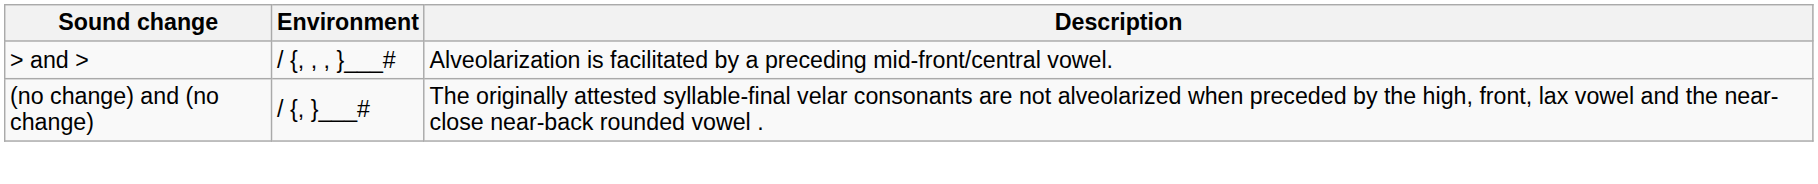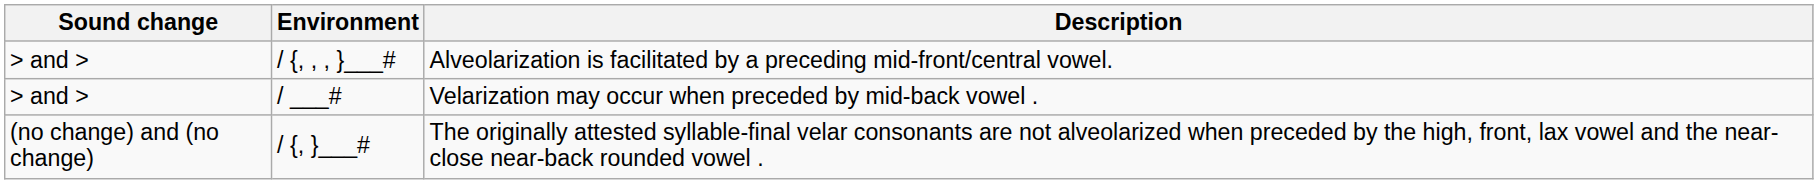+ row: > and > | / ___# | Velarization may occur when preceded by mid-back vowel .
